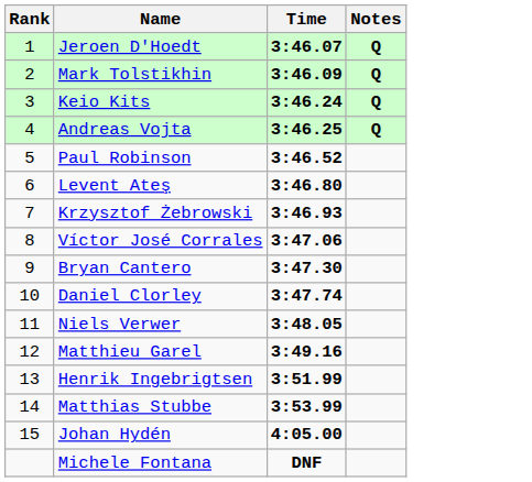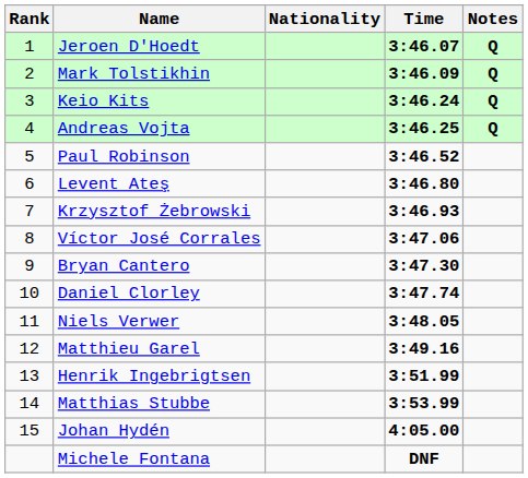+ column: Nationality
